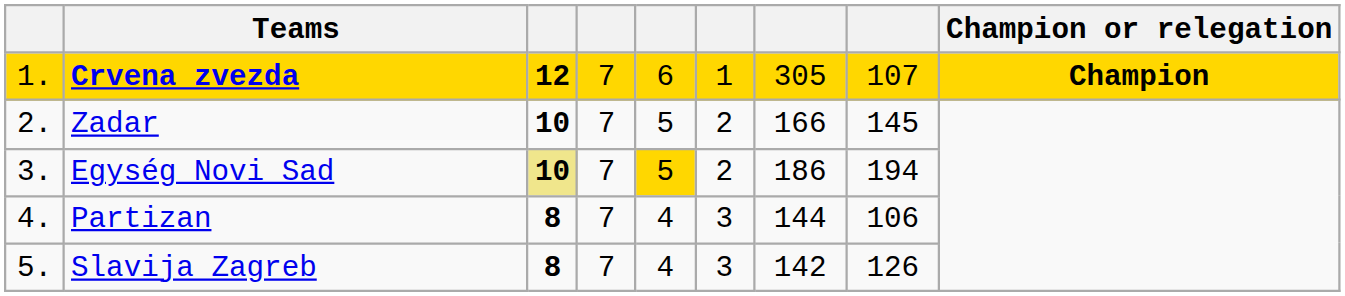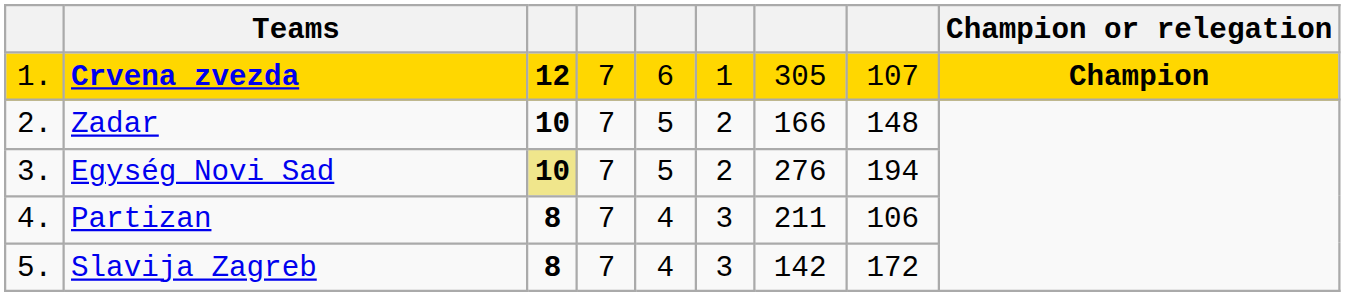Zadar | column 8: 145 -> 148
Egység Novi Sad | column 5: gold background -> no background
Egység Novi Sad | column 7: 186 -> 276
Partizan | column 7: 144 -> 211
Slavija Zagreb | column 8: 126 -> 172
